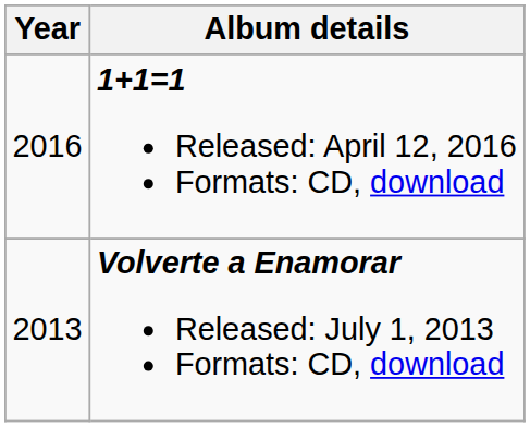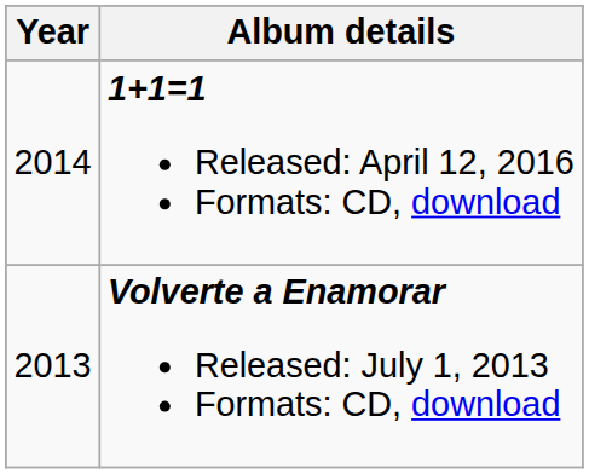1+1=1 Released: April 12, 2016 Formats: CD, download | Year: 2016 -> 2014
